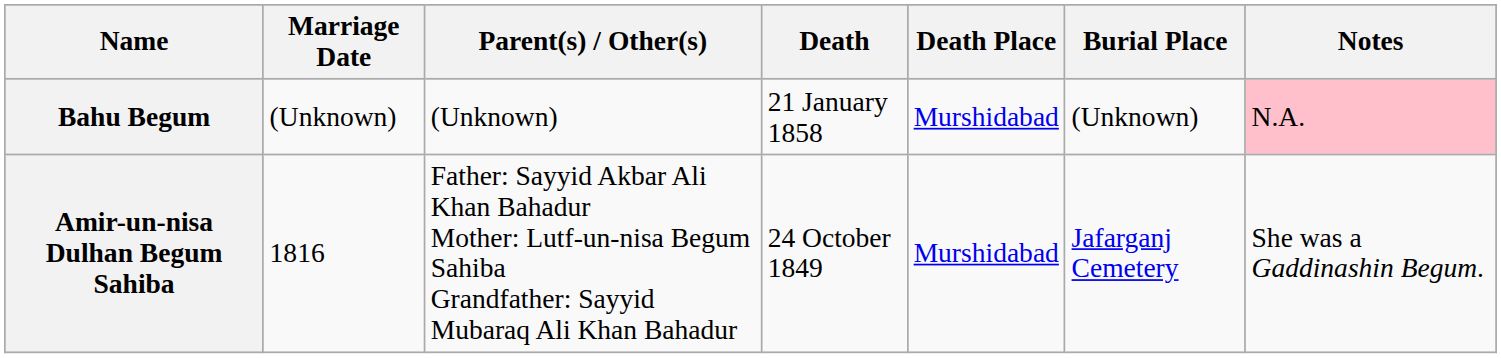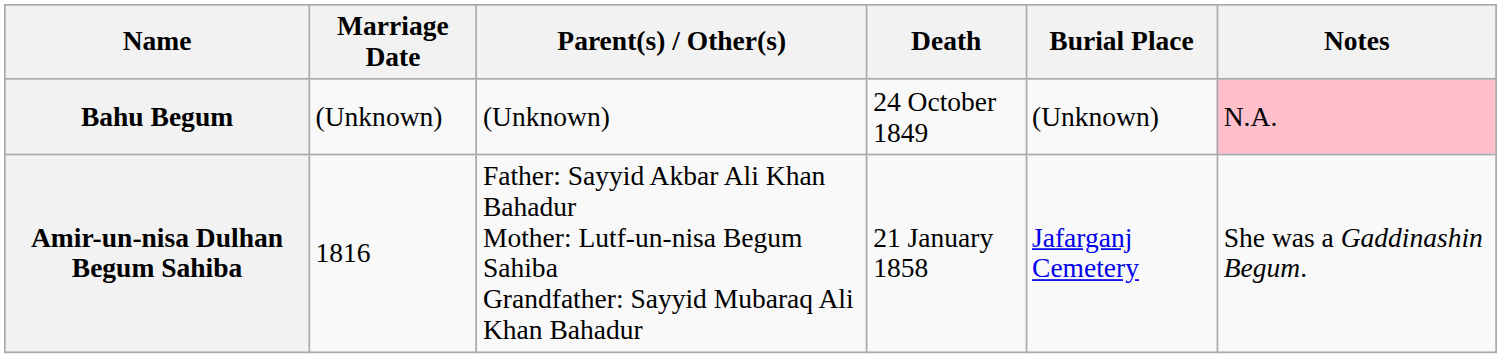- column: Death Place | Murshidabad | Murshidabad
Bahu Begum | Death: 21 January 1858 -> 24 October 1849
Amir-un-nisa Dulhan Begum Sahiba | Death: 24 October 1849 -> 21 January 1858
